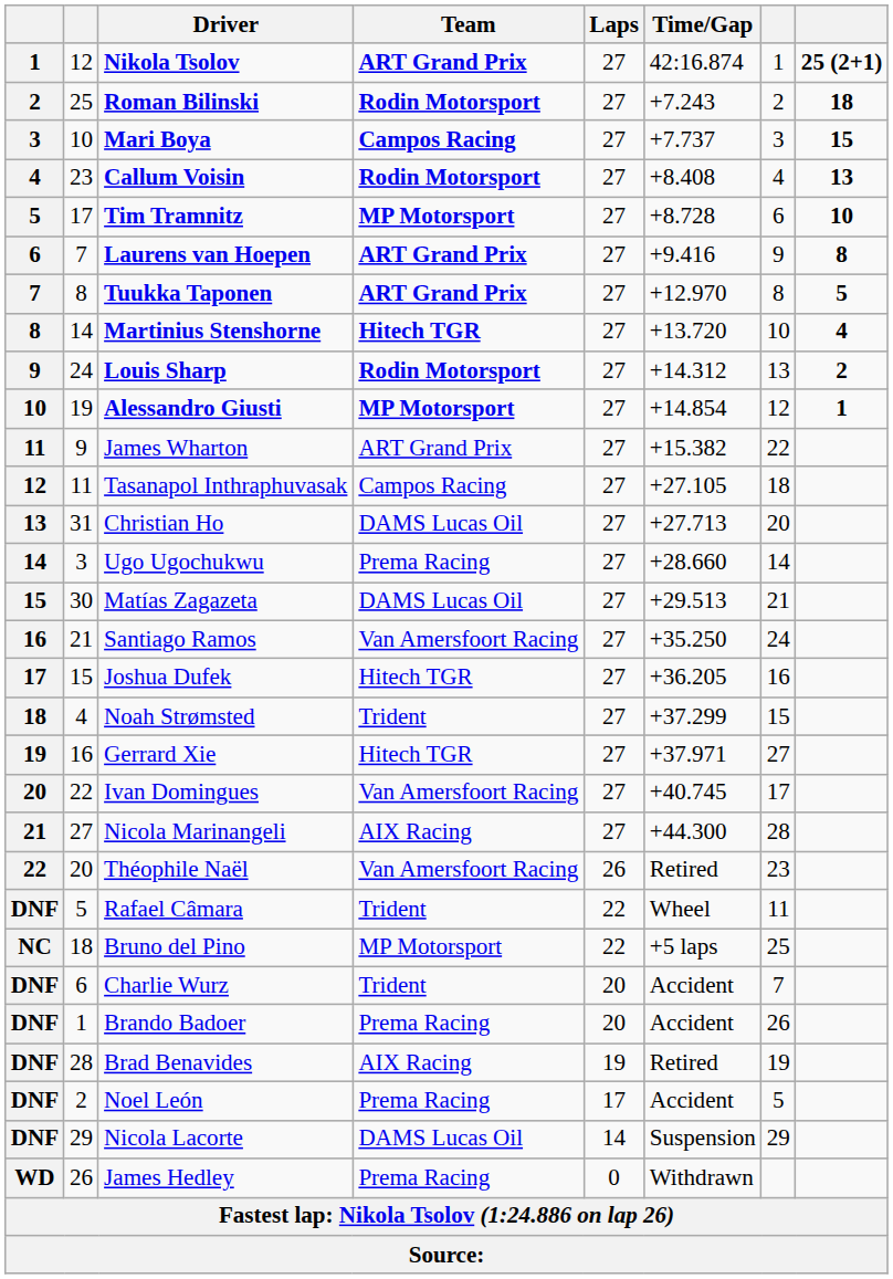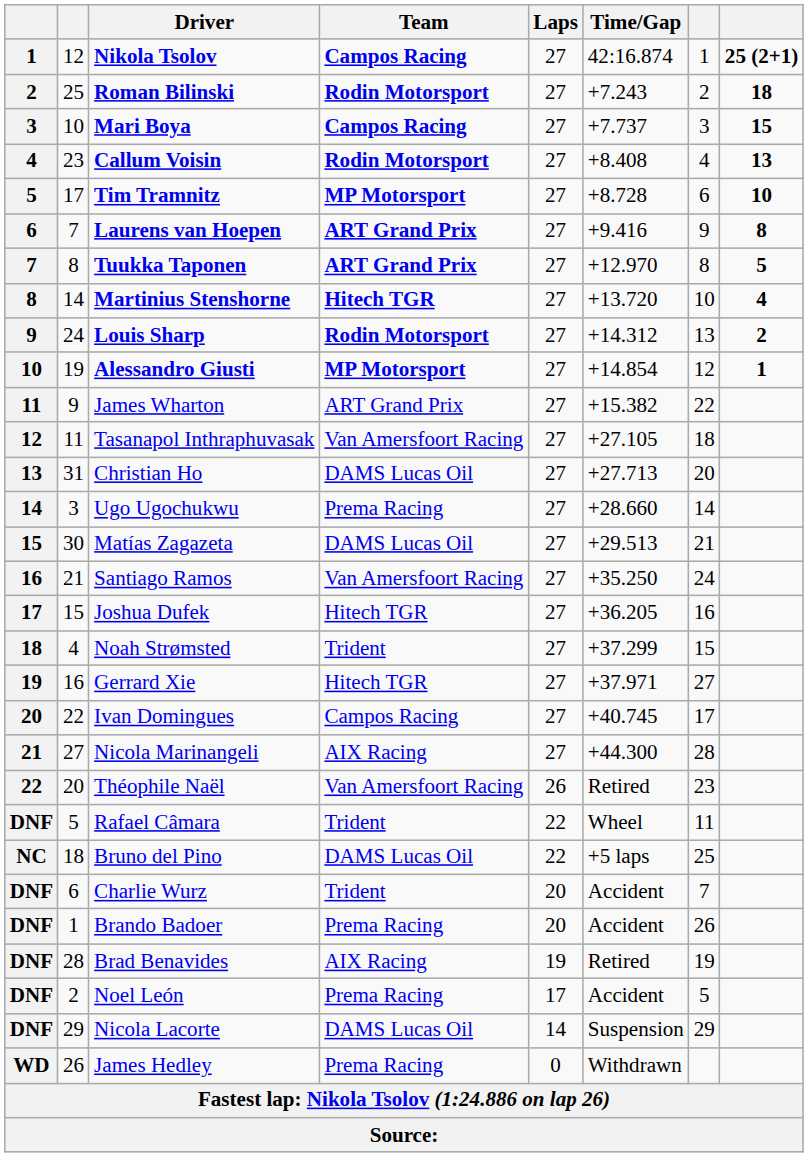Nikola Tsolov | Team: ART Grand Prix -> Campos Racing
Tasanapol Inthraphuvasak | Team: Campos Racing -> Van Amersfoort Racing
Ivan Domingues | Team: Van Amersfoort Racing -> Campos Racing
Bruno del Pino | Team: MP Motorsport -> DAMS Lucas Oil
